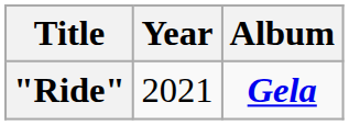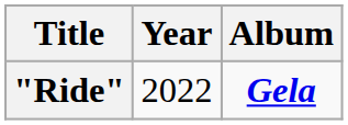"Ride" | Year: 2021 -> 2022
